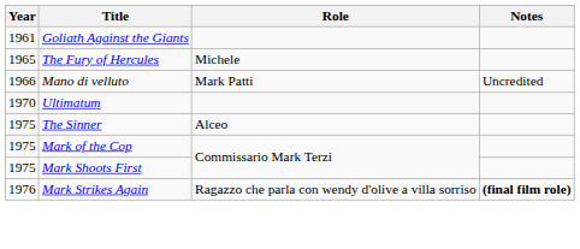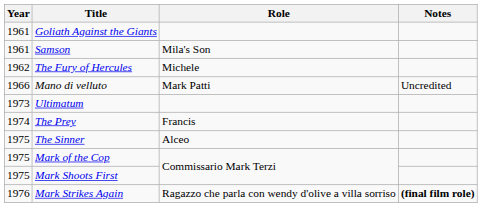+ row: 1961 | Samson | Mila's Son
The Fury of Hercules | Year: 1965 -> 1962
Ultimatum | Year: 1970 -> 1973
+ row: 1974 | The Prey | Francis
